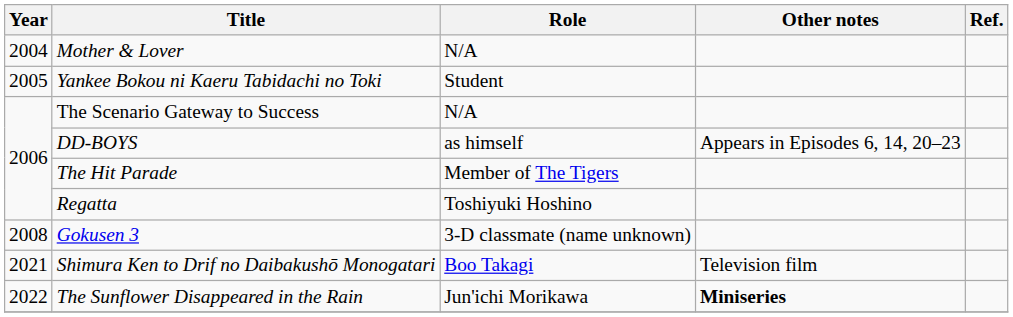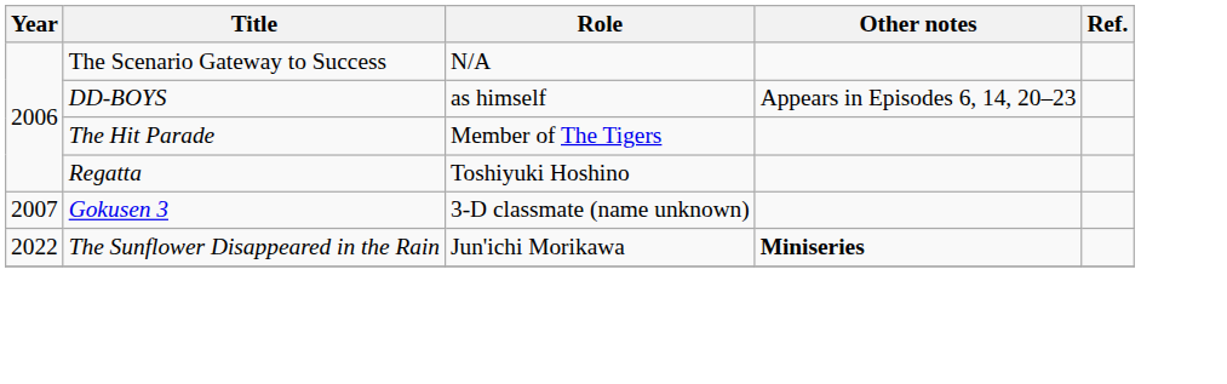- row: 2004 | Mother & Lover | N/A
- row: 2005 | Yankee Bokou ni Kaeru Tabidachi no Toki | Student
Gokusen 3 | Year: 2008 -> 2007
- row: 2021 | Shimura Ken to Drif no Daibakushō Monogatari | Boo Takagi | Television film
